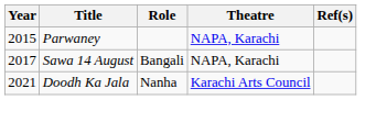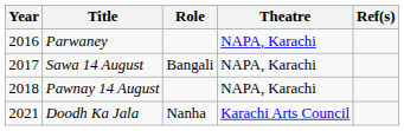Parwaney | Year: 2015 -> 2016
+ row: 2018 | Pawnay 14 August | NAPA, Karachi
